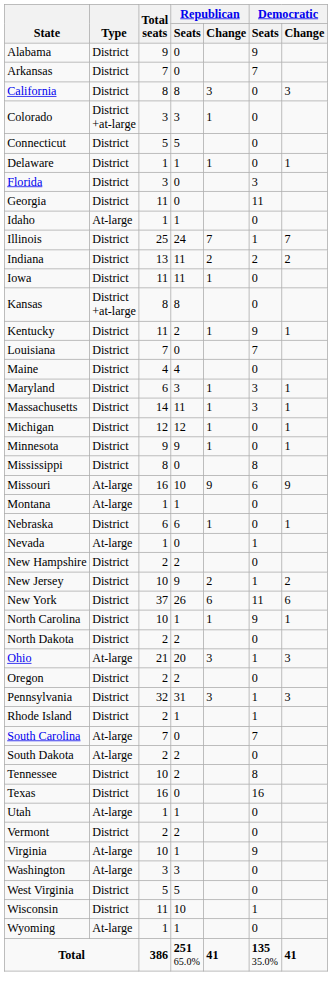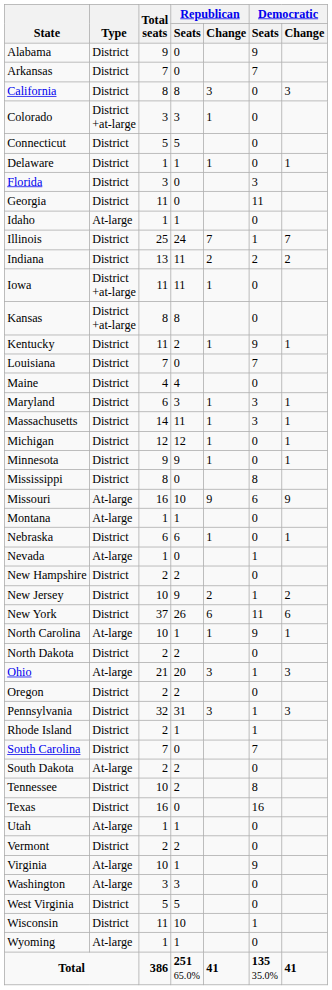Iowa | Type: District -> District +at-large
North Carolina | Type: District -> At-large
South Carolina | Type: At-large -> District
